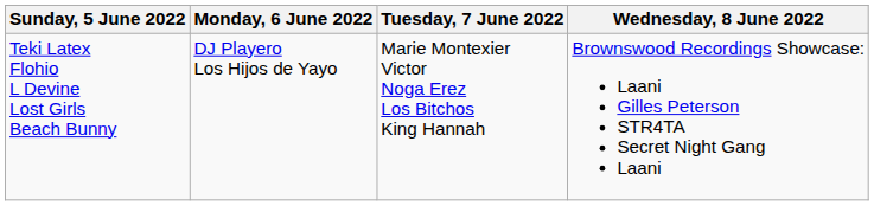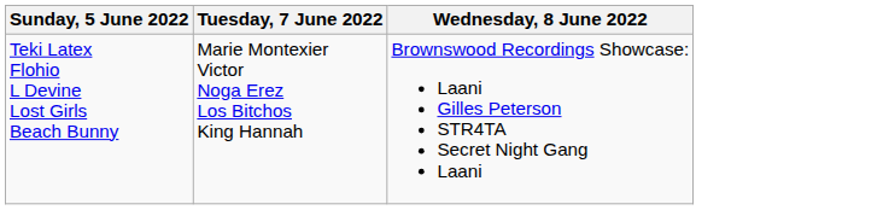- column: Monday, 6 June 2022 | DJ Playero Los Hijos de Yayo
